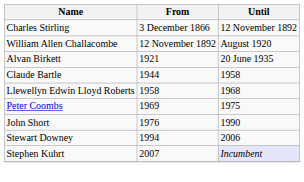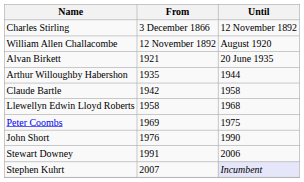+ row: Arthur Willoughby Habershon | 1935 | 1944
Claude Bartle | From: 1944 -> 1942
Stewart Downey | From: 1994 -> 1991
